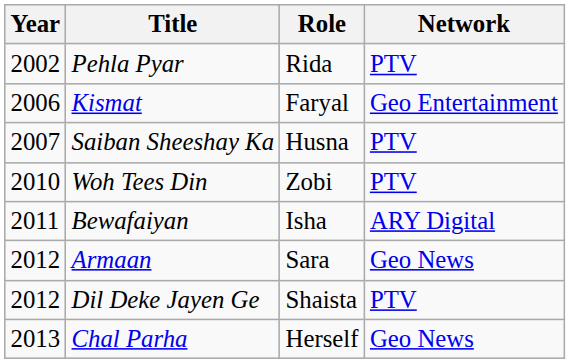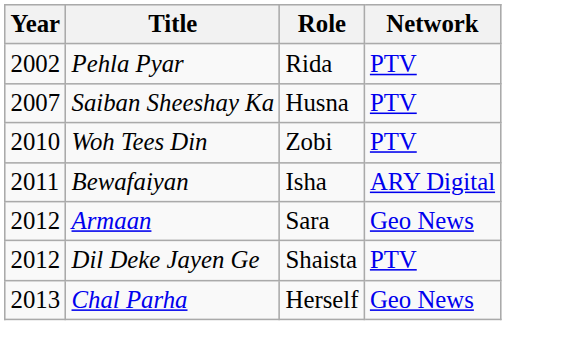- row: 2006 | Kismat | Faryal | Geo Entertainment
